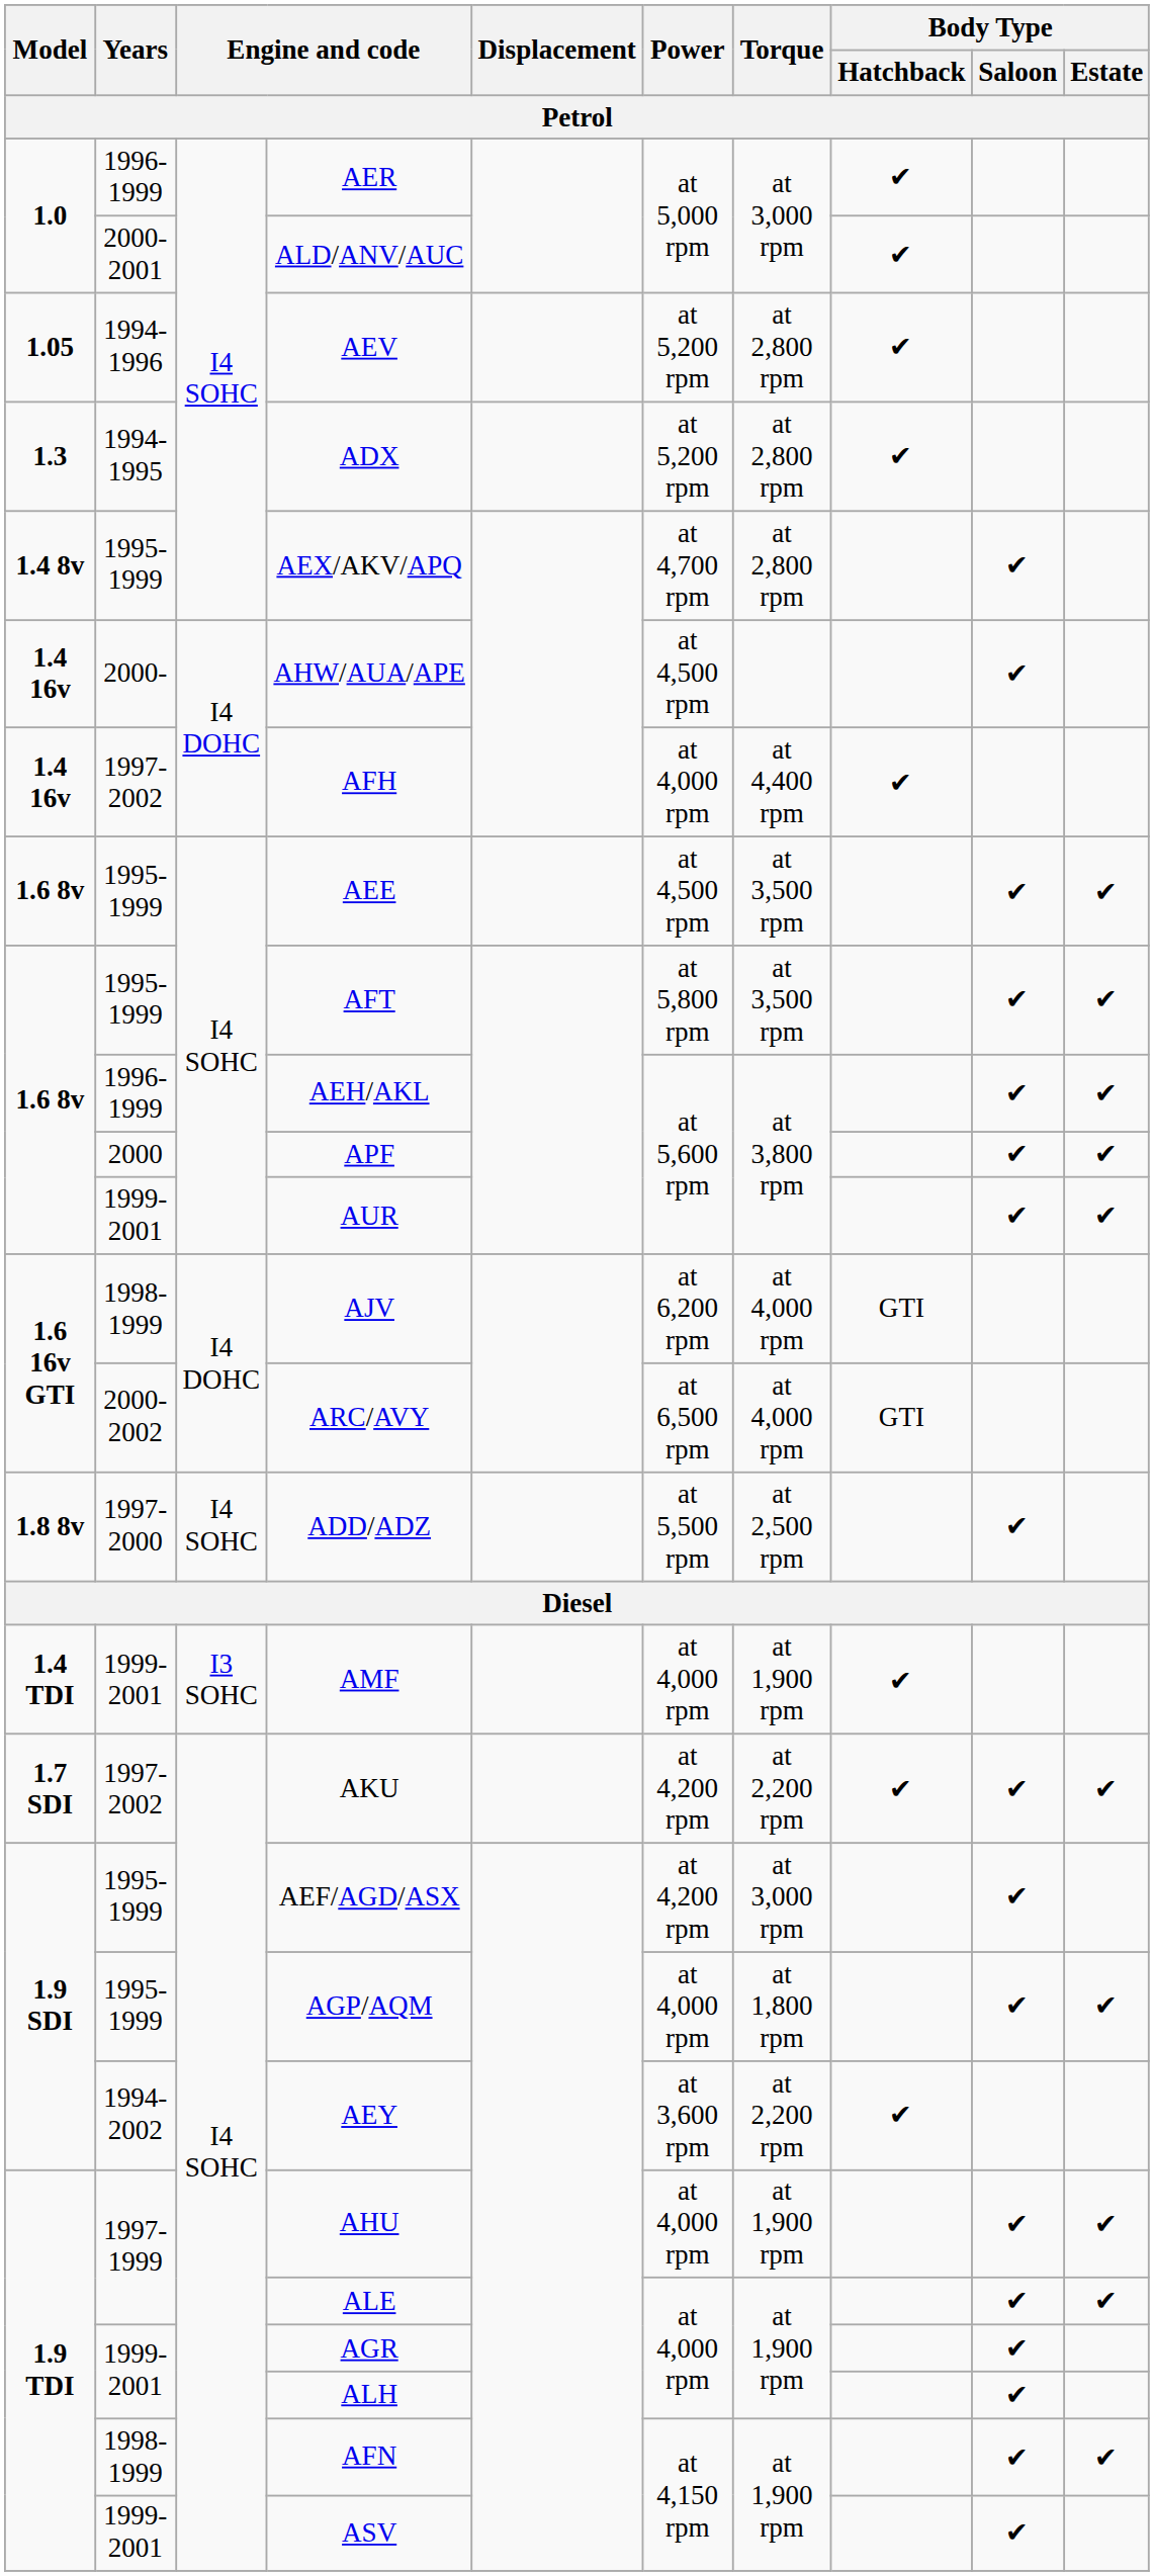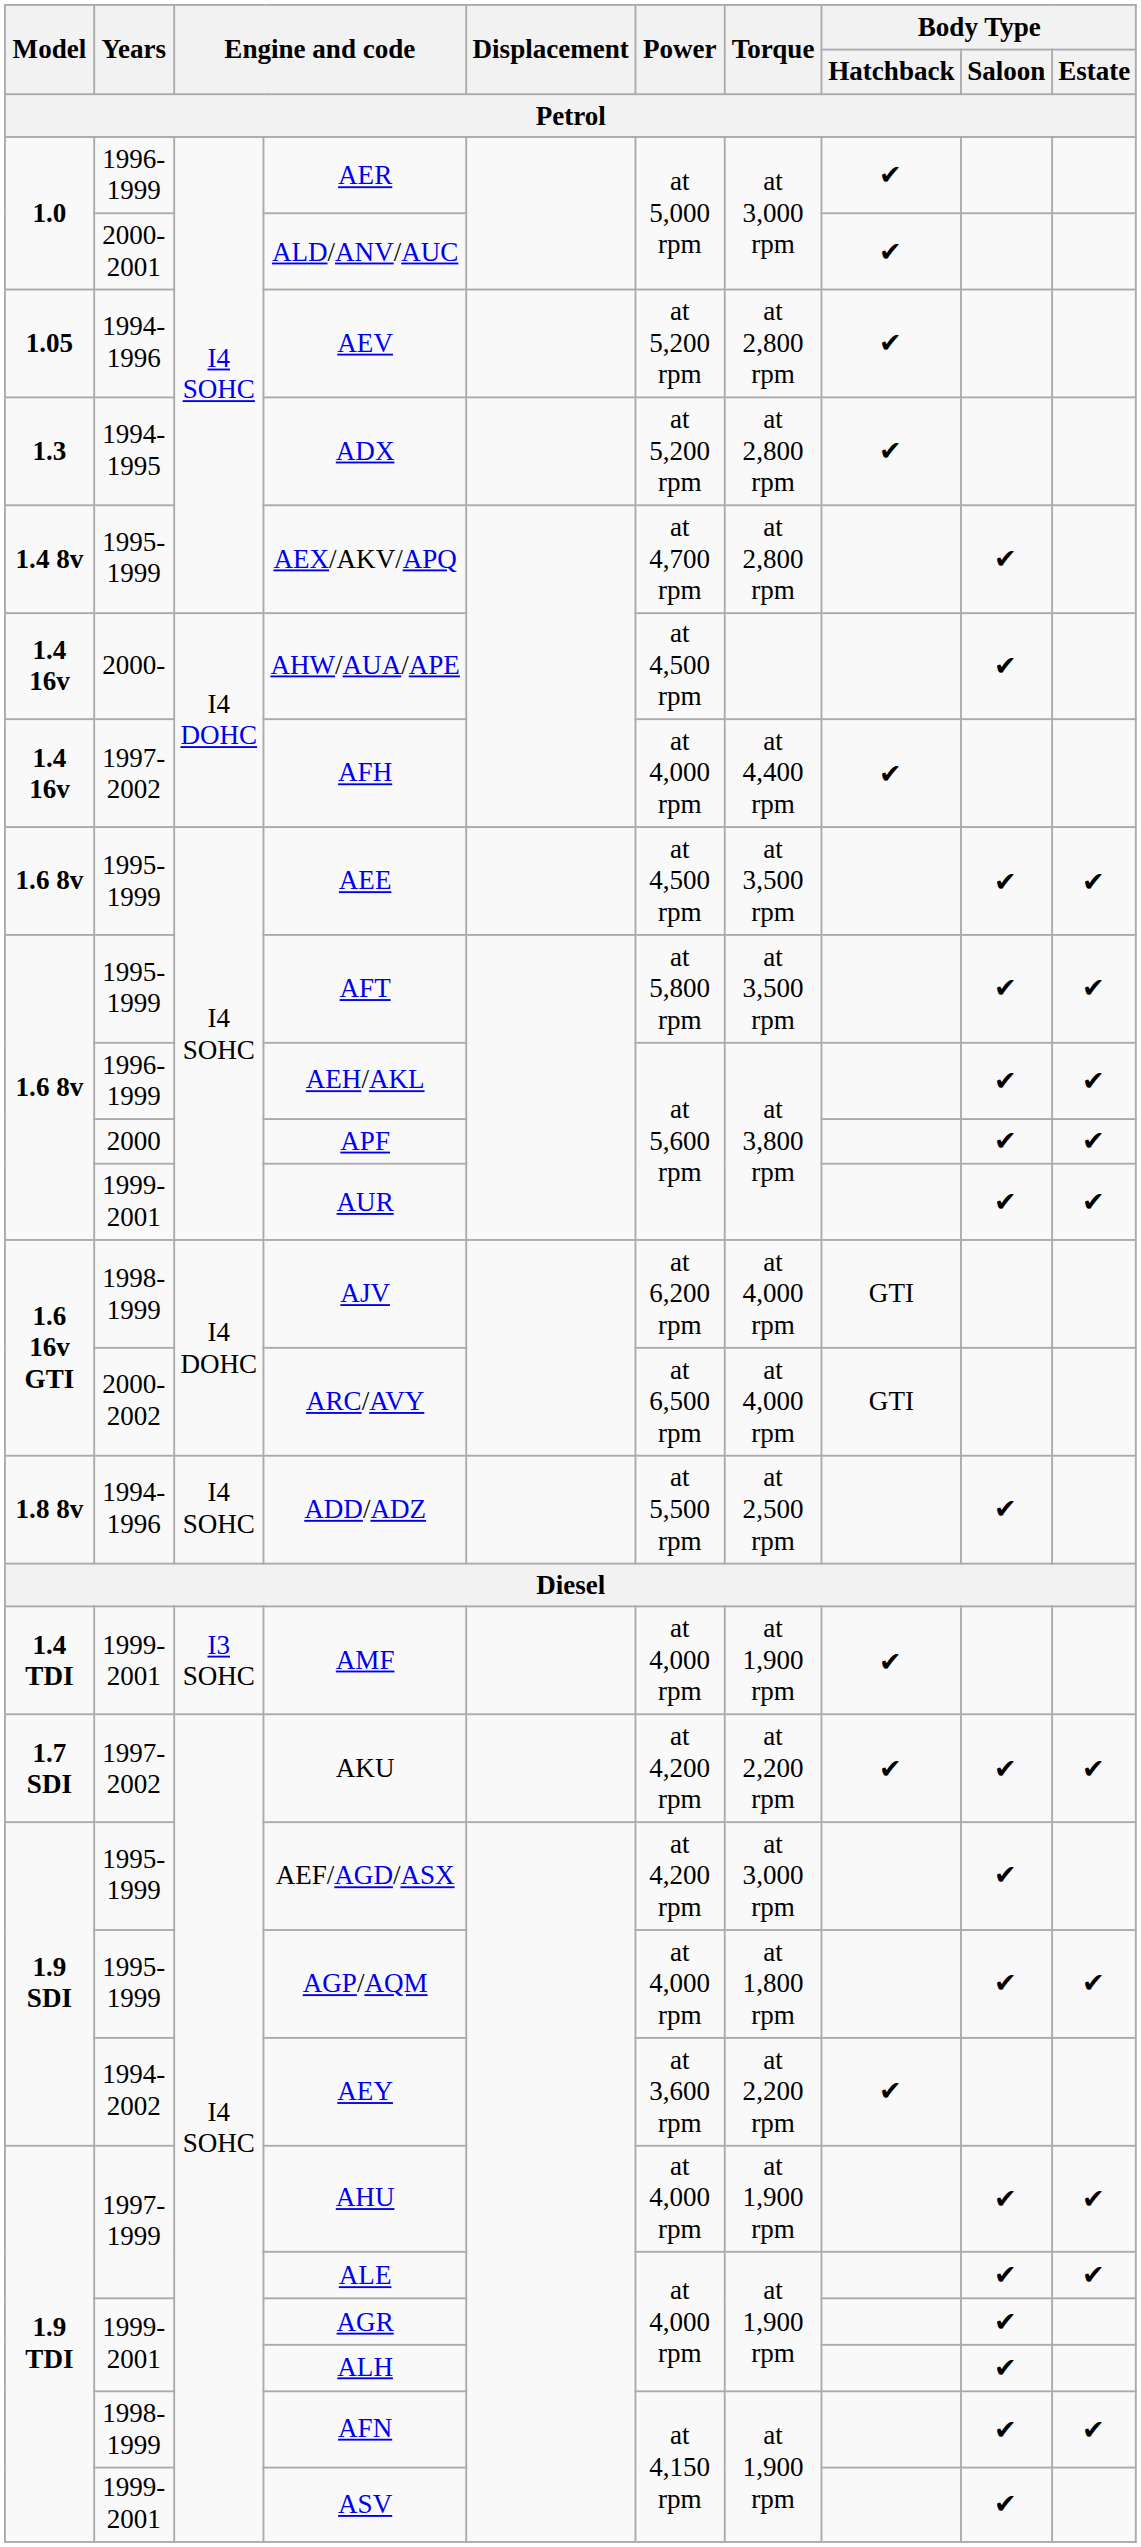ADD/ADZ | Years: 1997-2000 -> 1994-1996
